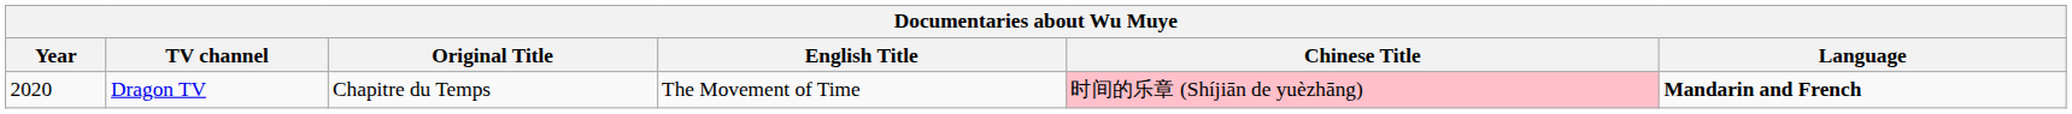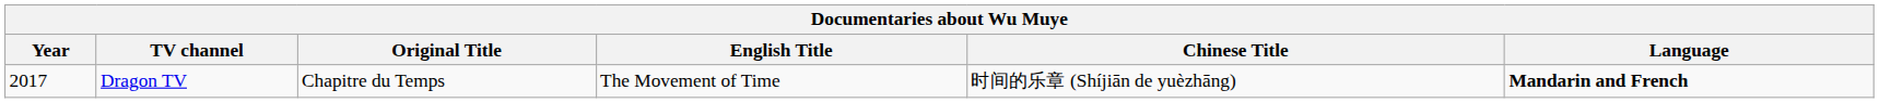Dragon TV | Year: 2020 -> 2017
Dragon TV | Chinese Title: pink background -> no background
